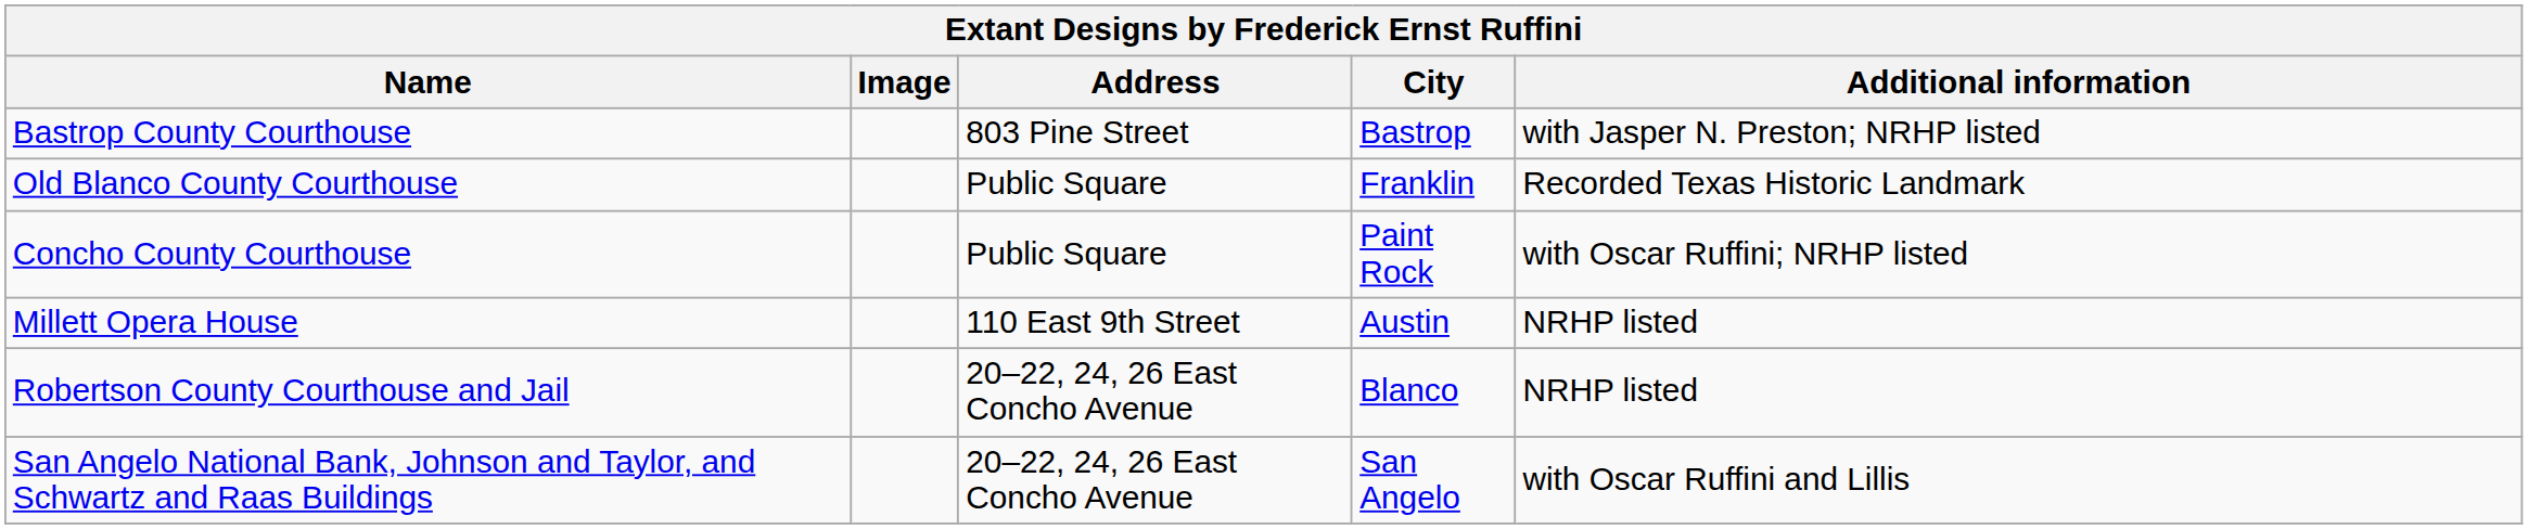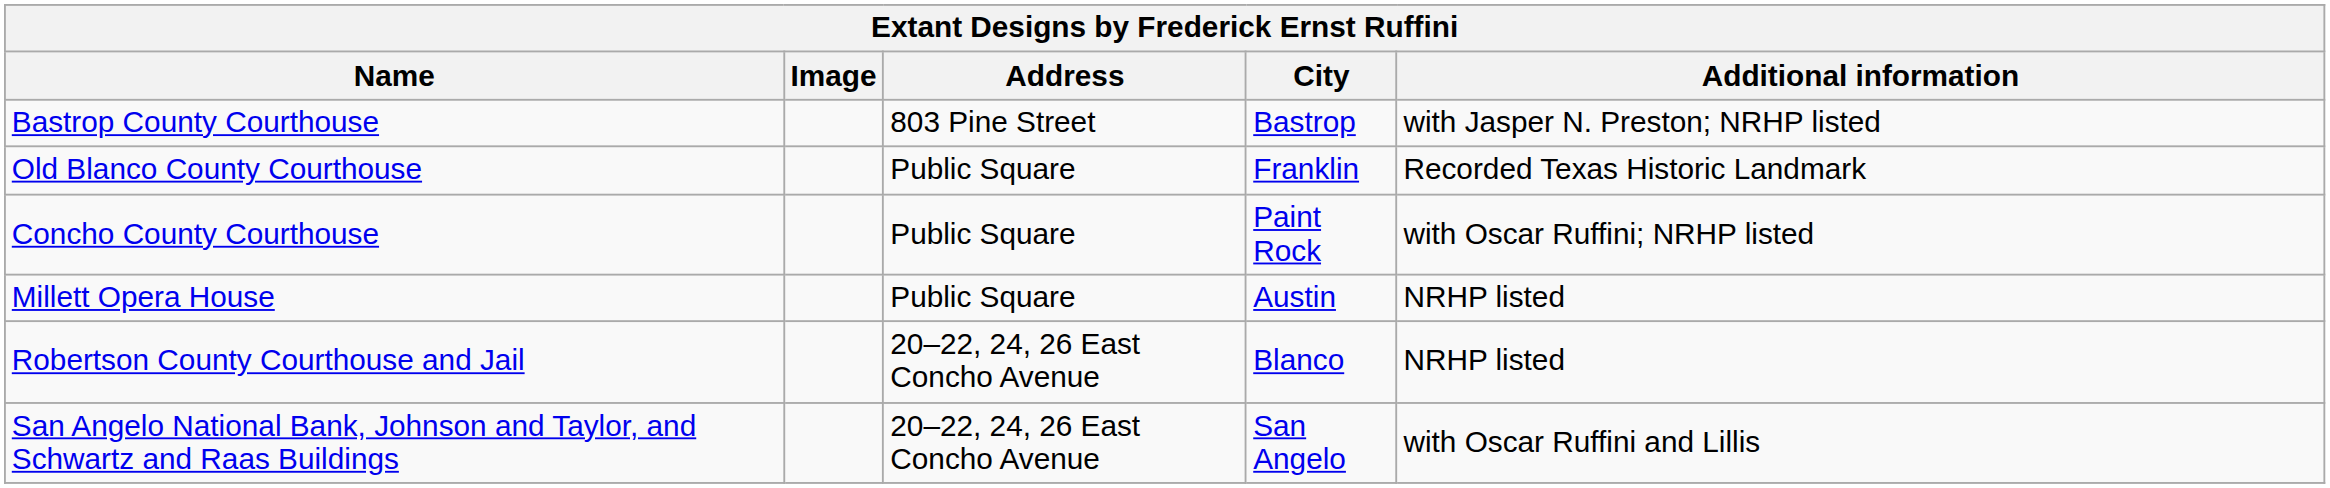Millett Opera House | Address: 110 East 9th Street -> Public Square
